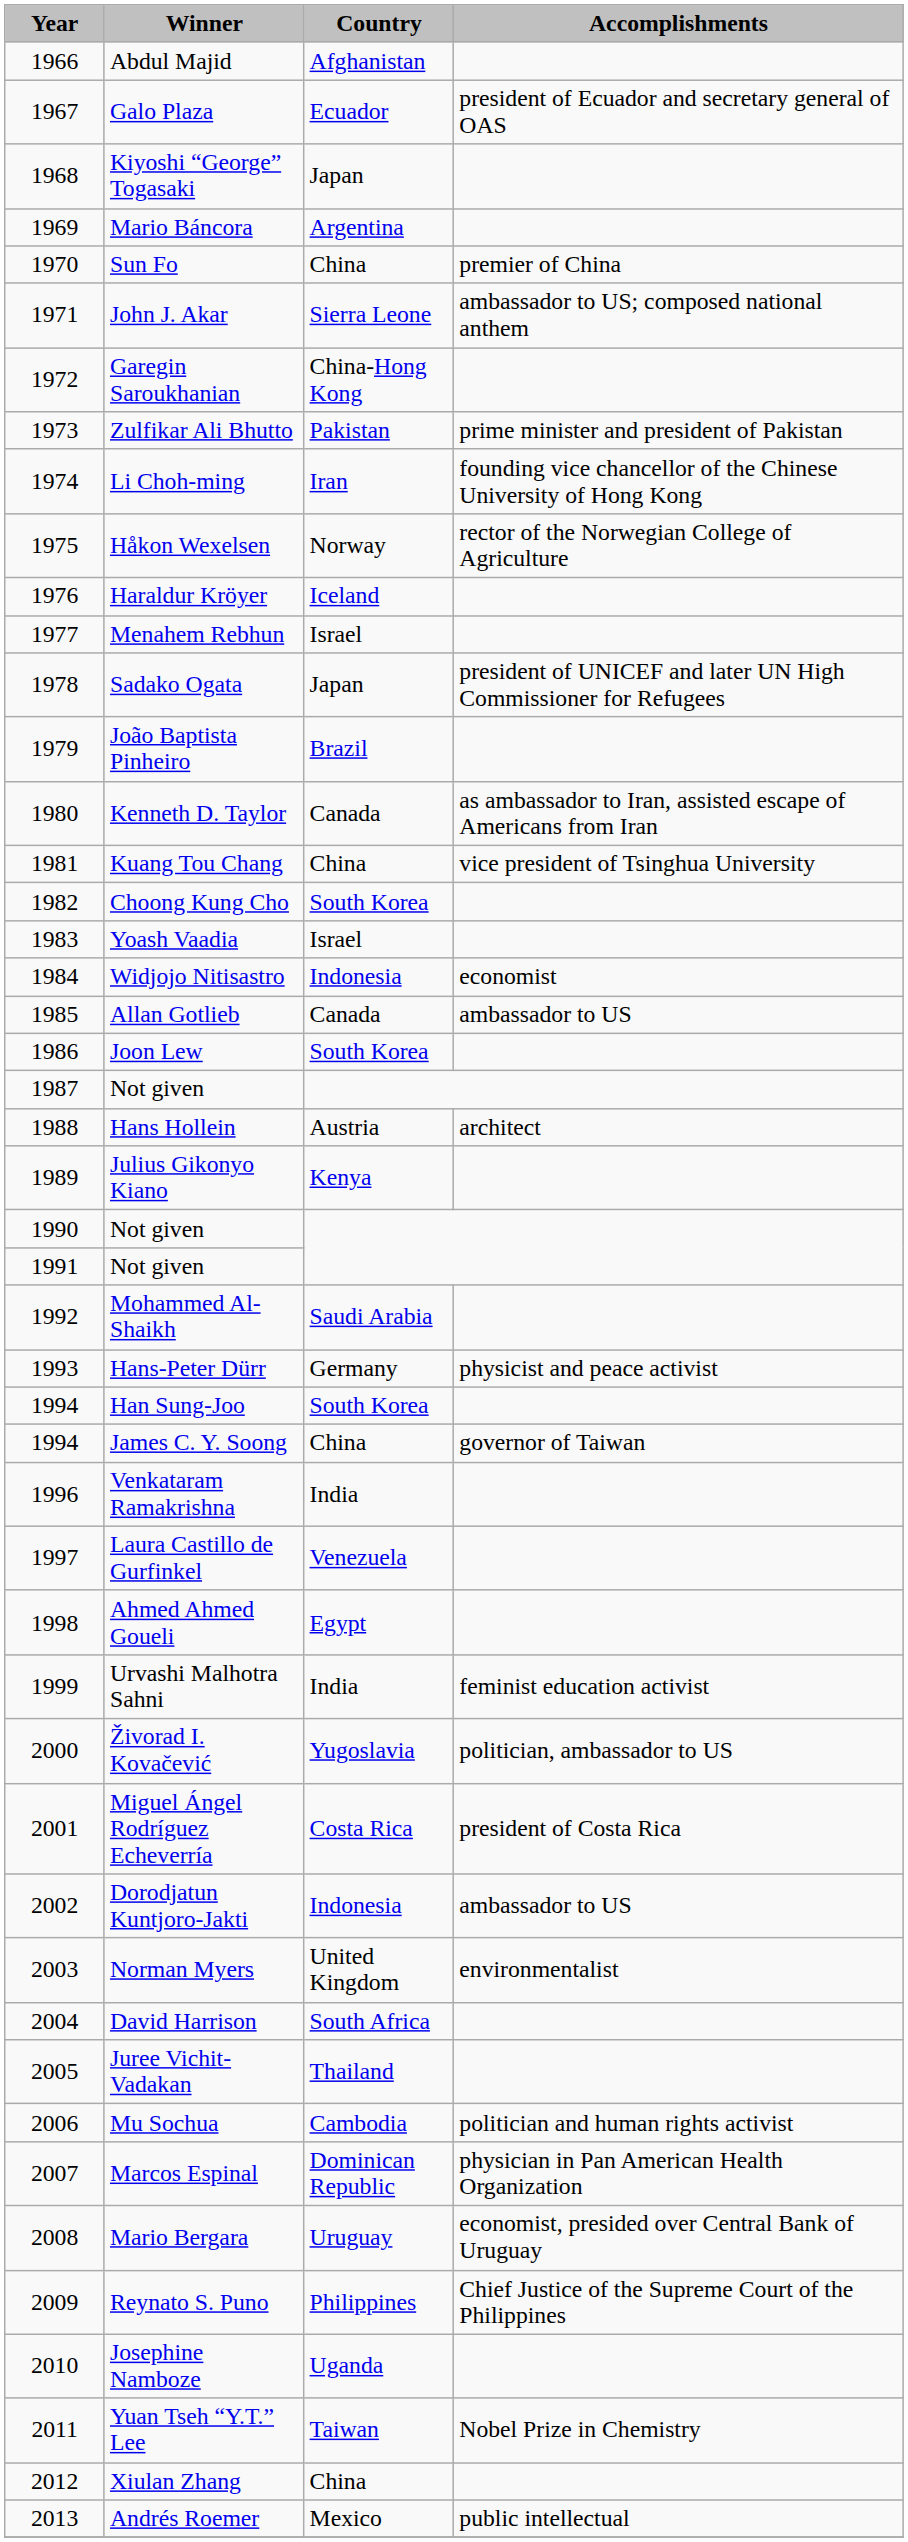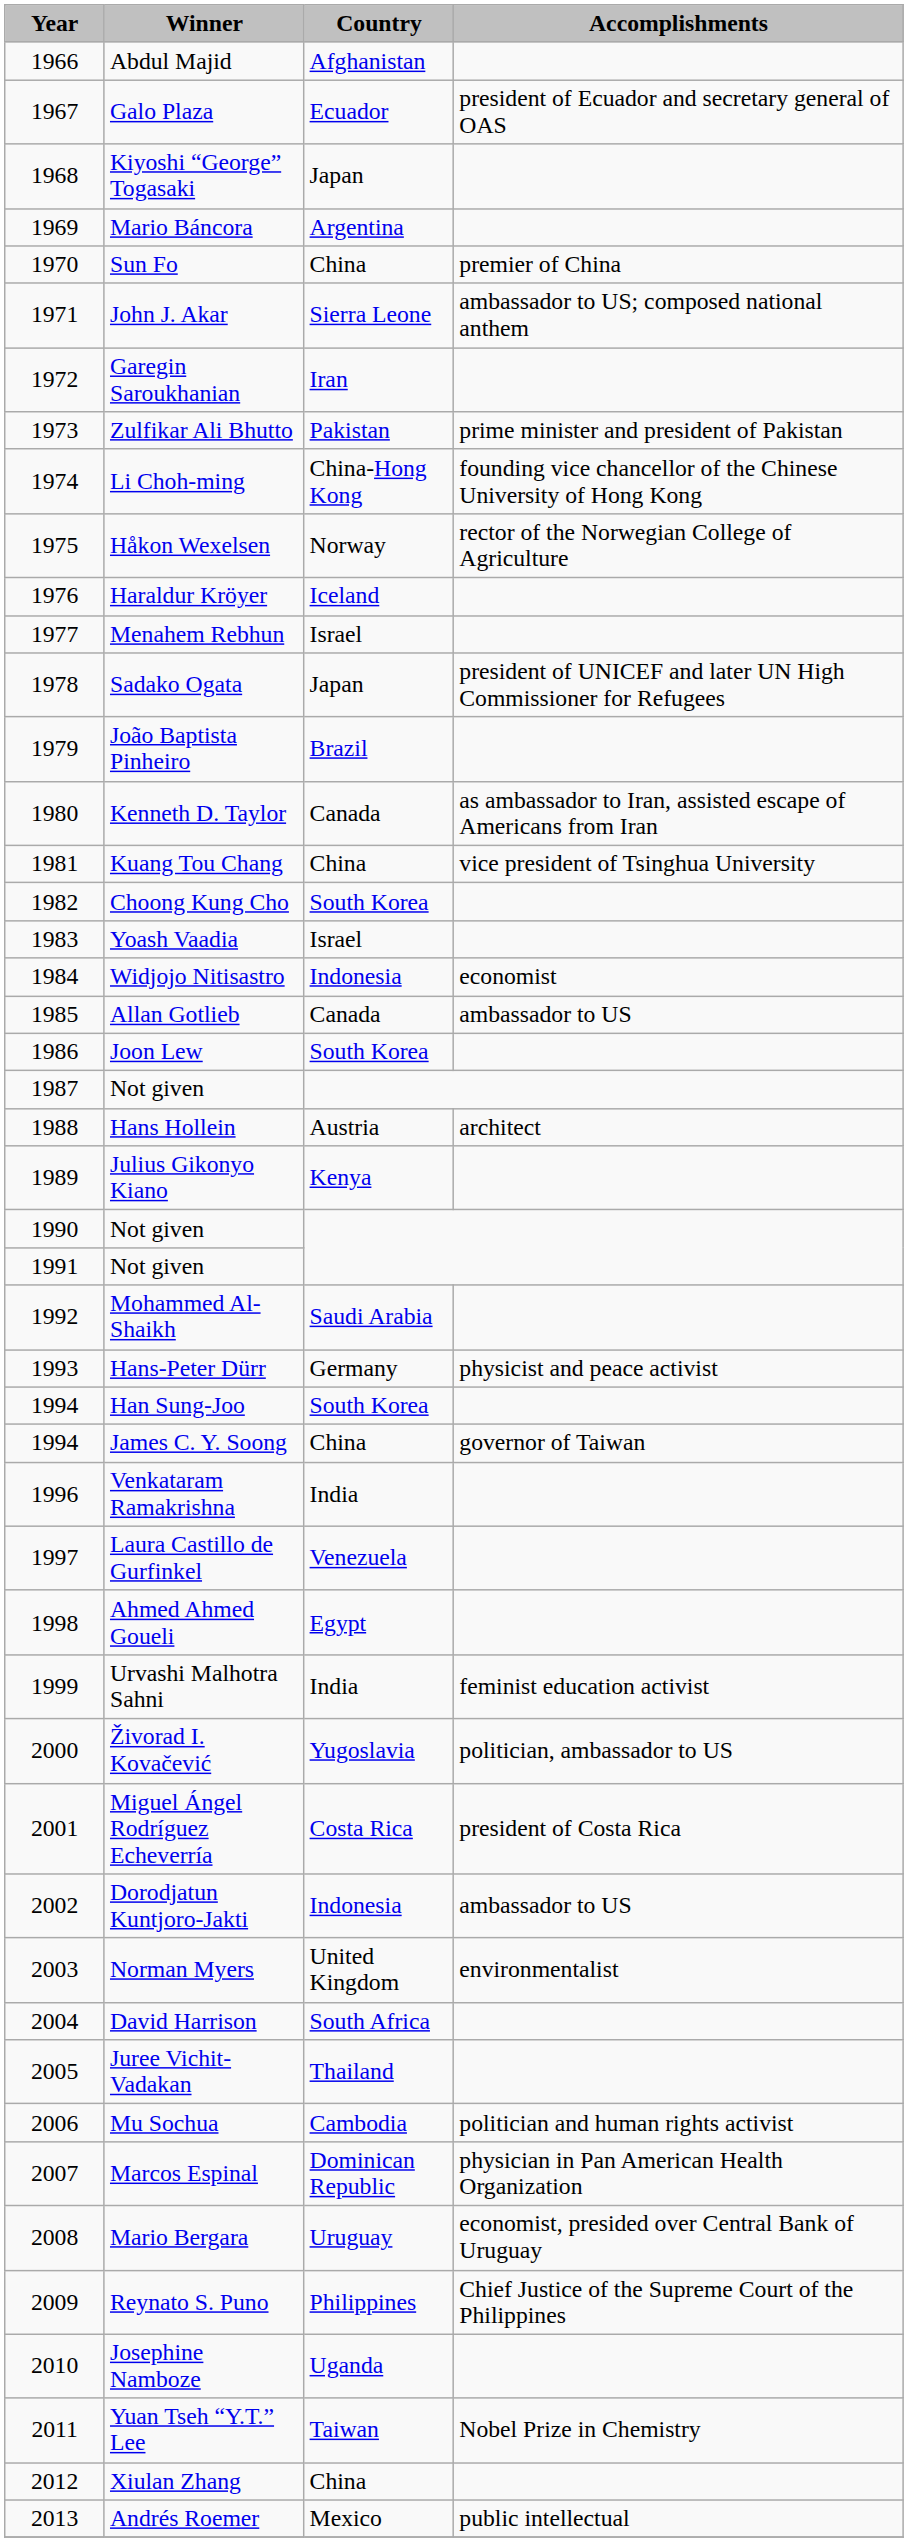Garegin Saroukhanian | Country: China-Hong Kong -> Iran
Li Choh-ming | Country: Iran -> China-Hong Kong
